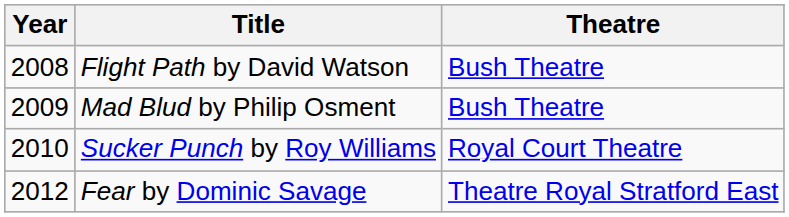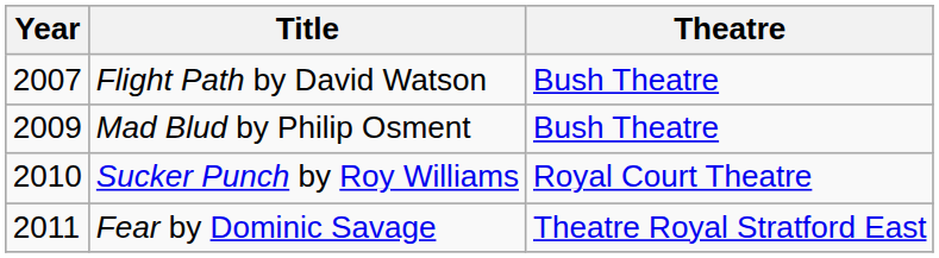Flight Path by David Watson | Year: 2008 -> 2007
Fear by Dominic Savage | Year: 2012 -> 2011
